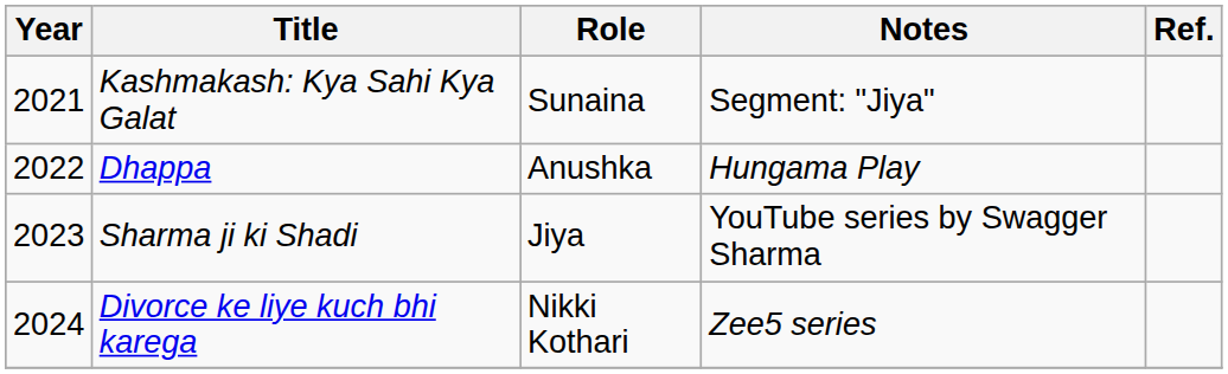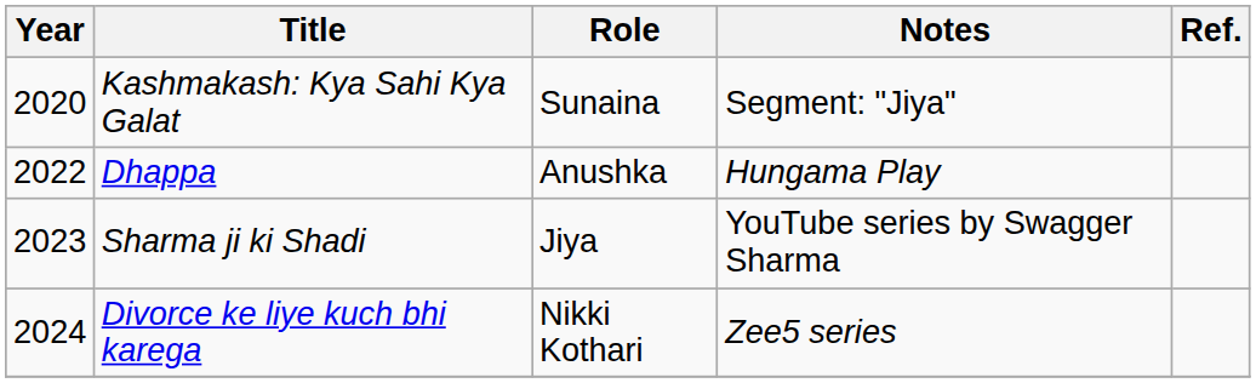Kashmakash: Kya Sahi Kya Galat | Year: 2021 -> 2020
